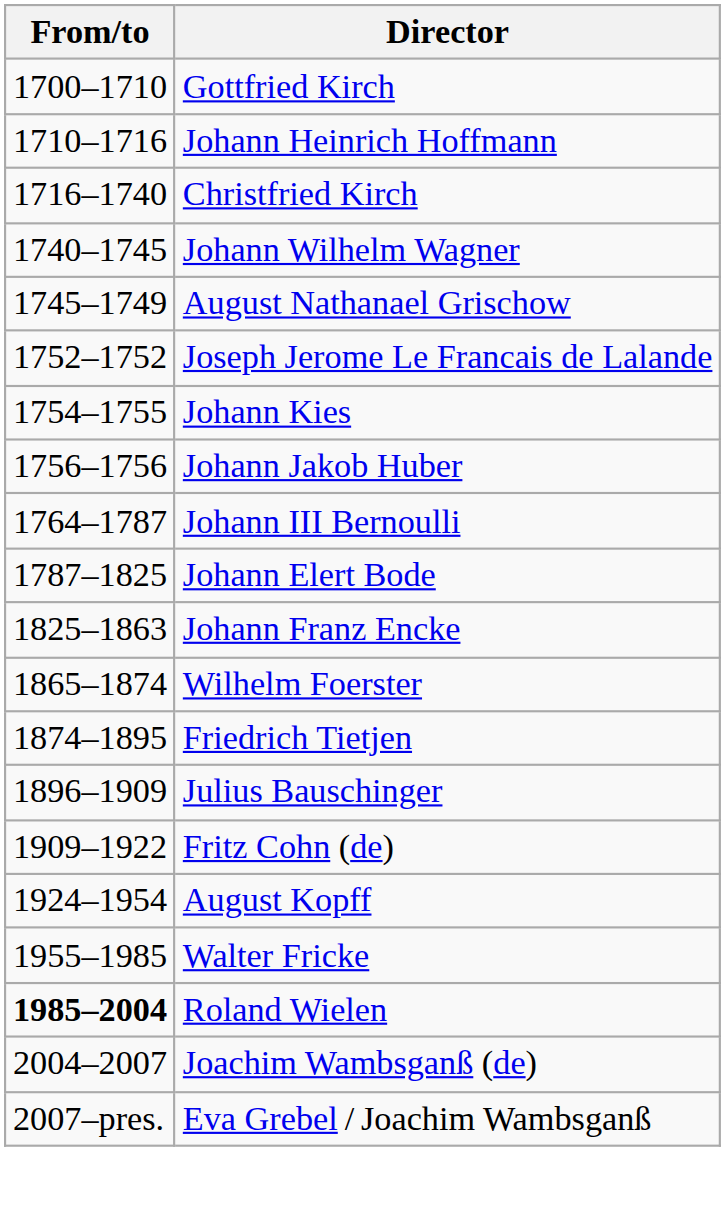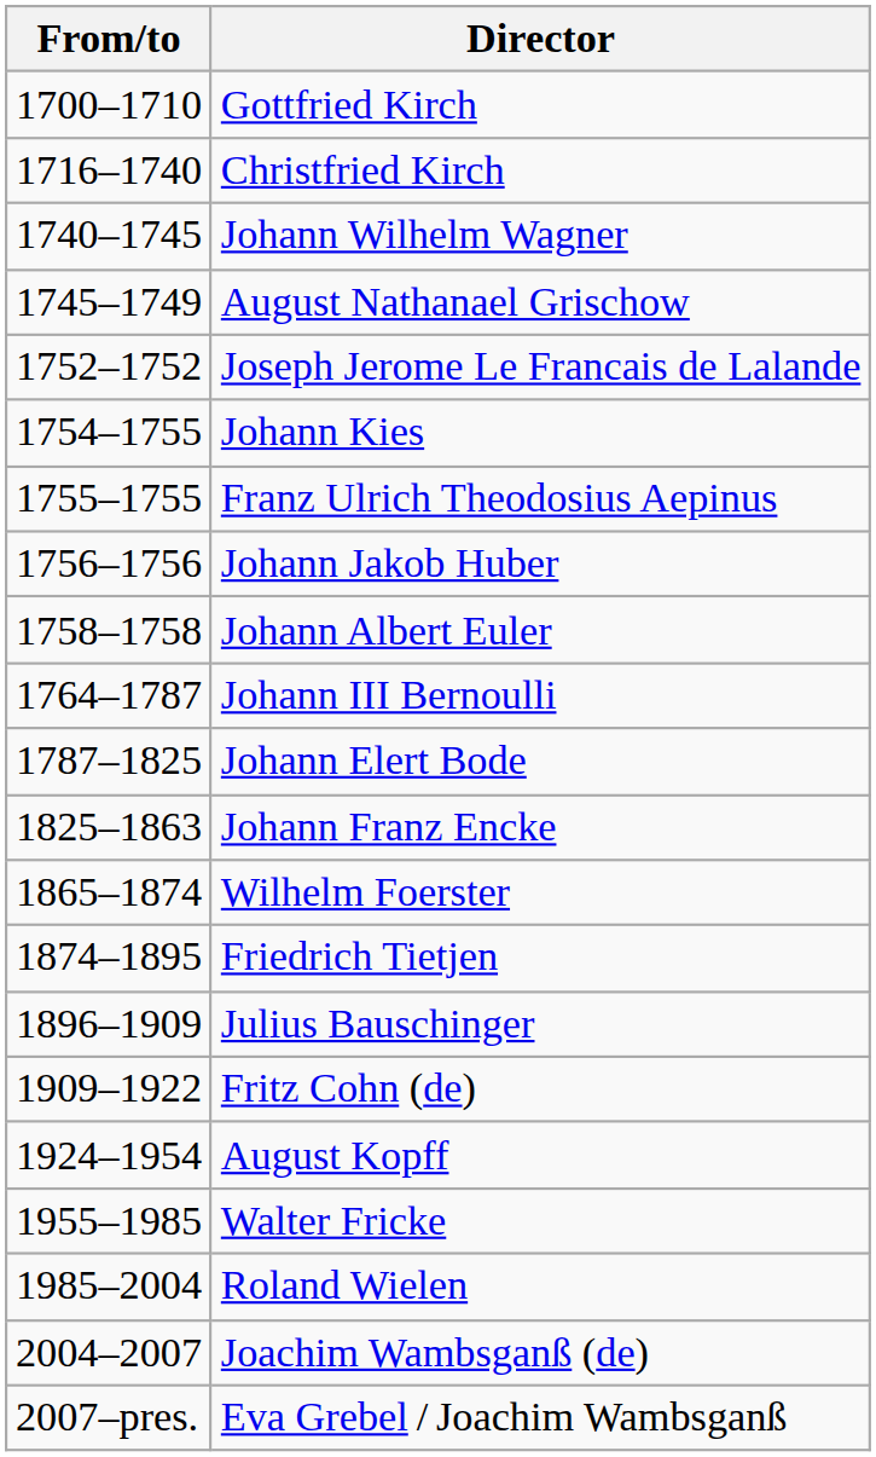- row: 1710–1716 | Johann Heinrich Hoffmann
+ row: 1755–1755 | Franz Ulrich Theodosius Aepinus
+ row: 1758–1758 | Johann Albert Euler
Roland Wielen | From/to: bold -> normal
